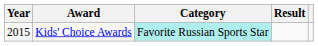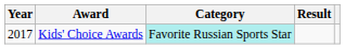Kids' Choice Awards | Year: 2015 -> 2017
